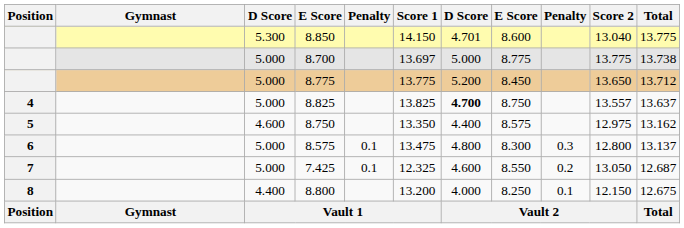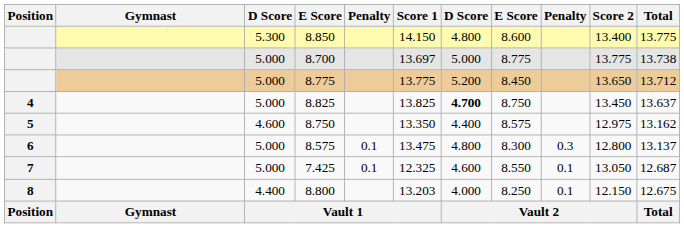8.850 | column 7: 4.701 -> 4.800
8.850 | Score 2: 13.040 -> 13.400
8.825 | Score 2: 13.557 -> 13.450
7.425 | column 9: 0.2 -> 0.1
8.800 | Score 1: 13.200 -> 13.203
